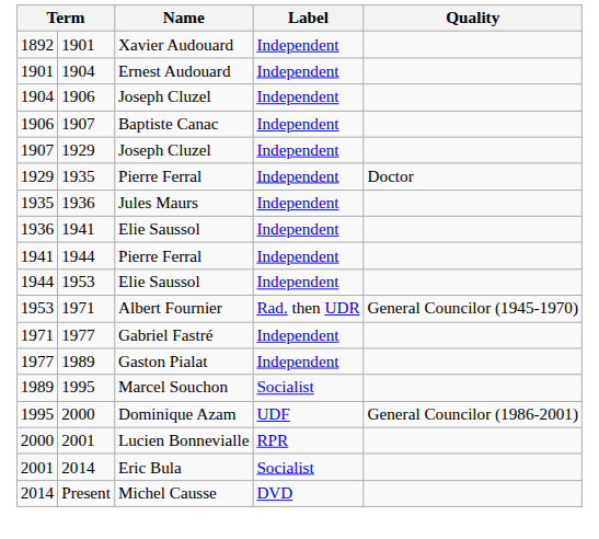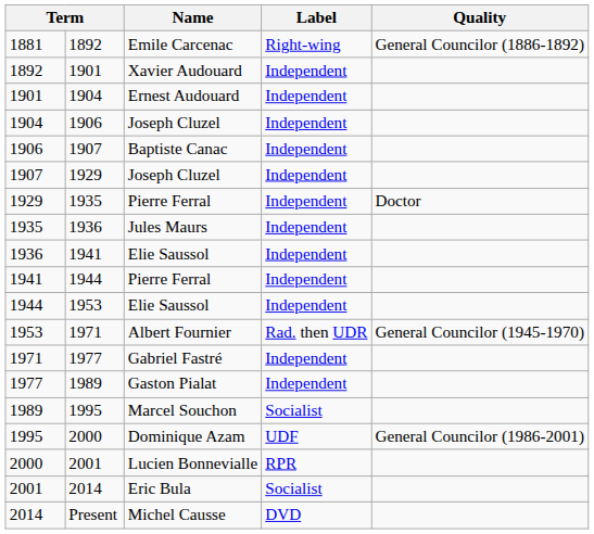+ row: 1881 | 1892 | Emile Carcenac | Right-wing | General Councilor (1886-1892)
